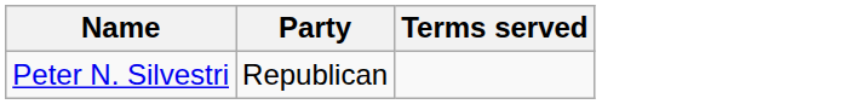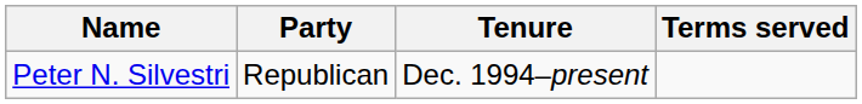+ column: Tenure | Dec. 1994–present
